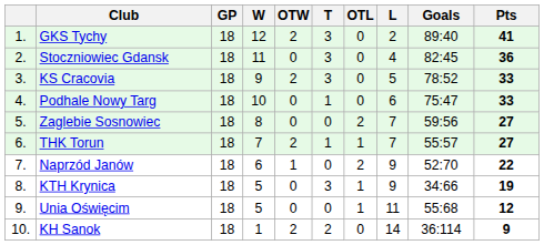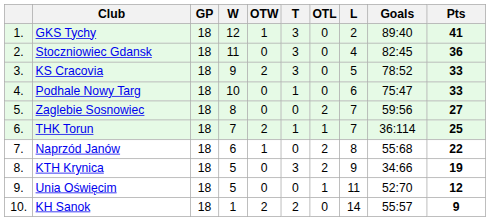GKS Tychy | OTW: 2 -> 1
THK Torun | Goals: 55:57 -> 36:114
THK Torun | Pts: 27 -> 25
Naprzód Janów | L: 9 -> 8
Naprzód Janów | Goals: 52:70 -> 55:68
KTH Krynica | OTL: 1 -> 2
Unia Oświęcim | Goals: 55:68 -> 52:70
KH Sanok | Goals: 36:114 -> 55:57
